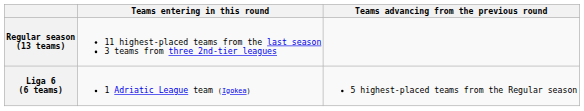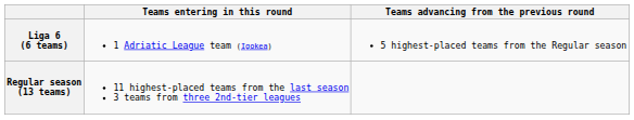rows swapped: Regular season (13 teams) <-> Liga 6 (6 teams)
